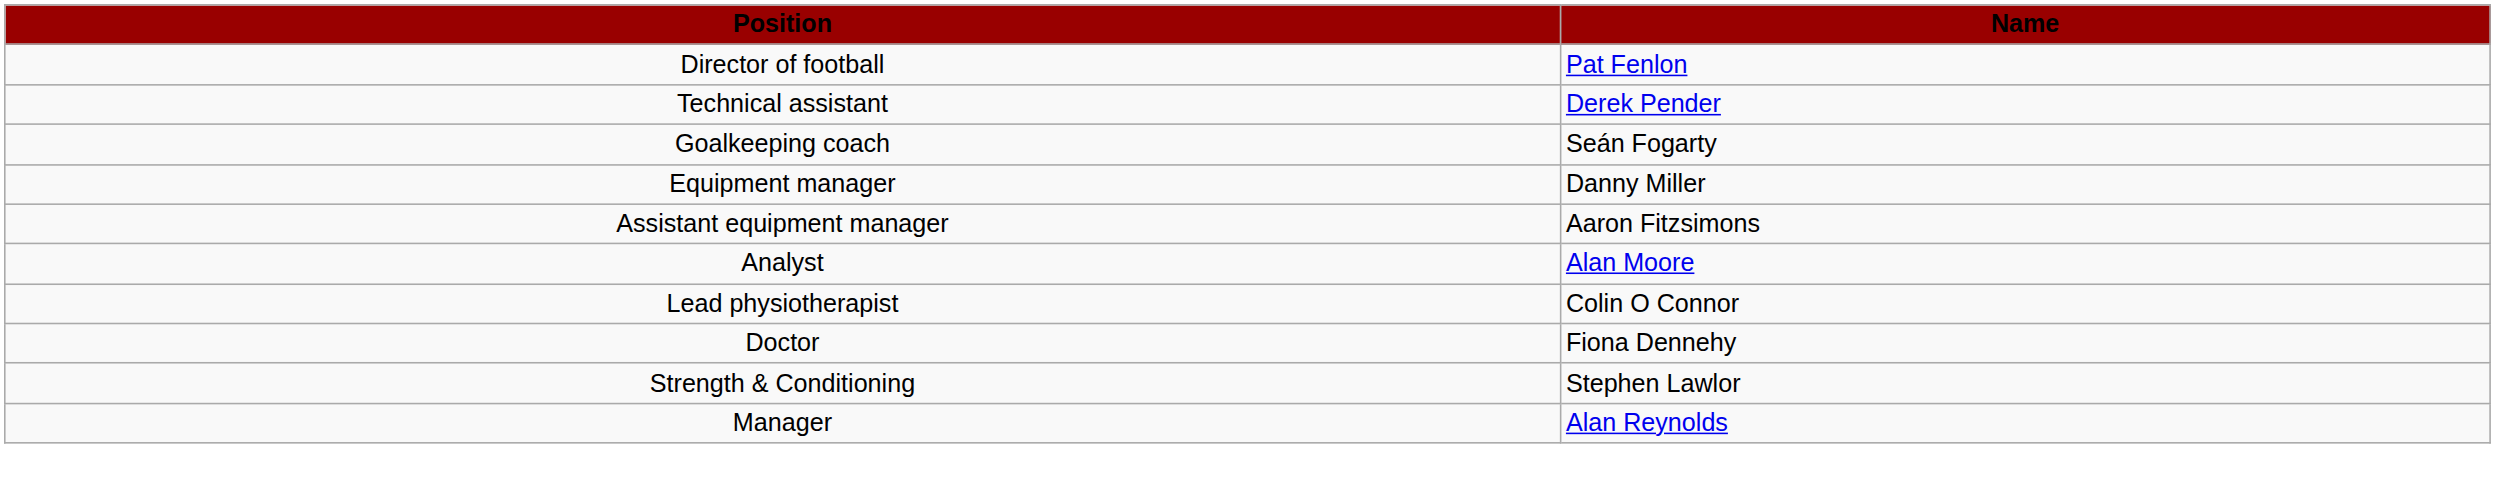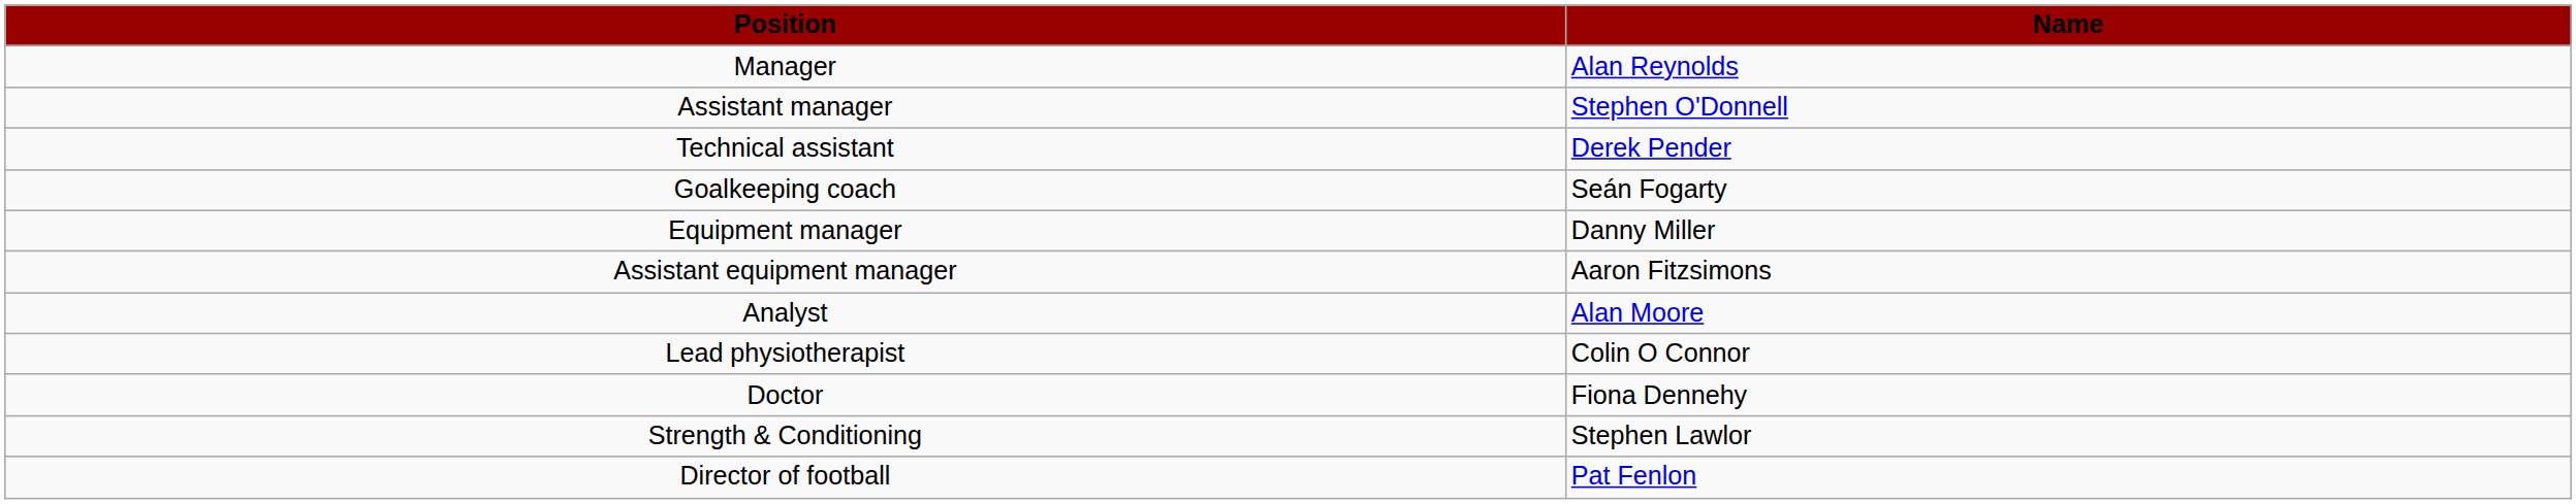rows swapped: Manager <-> Director of football
+ row: Assistant manager | Stephen O'Donnell
